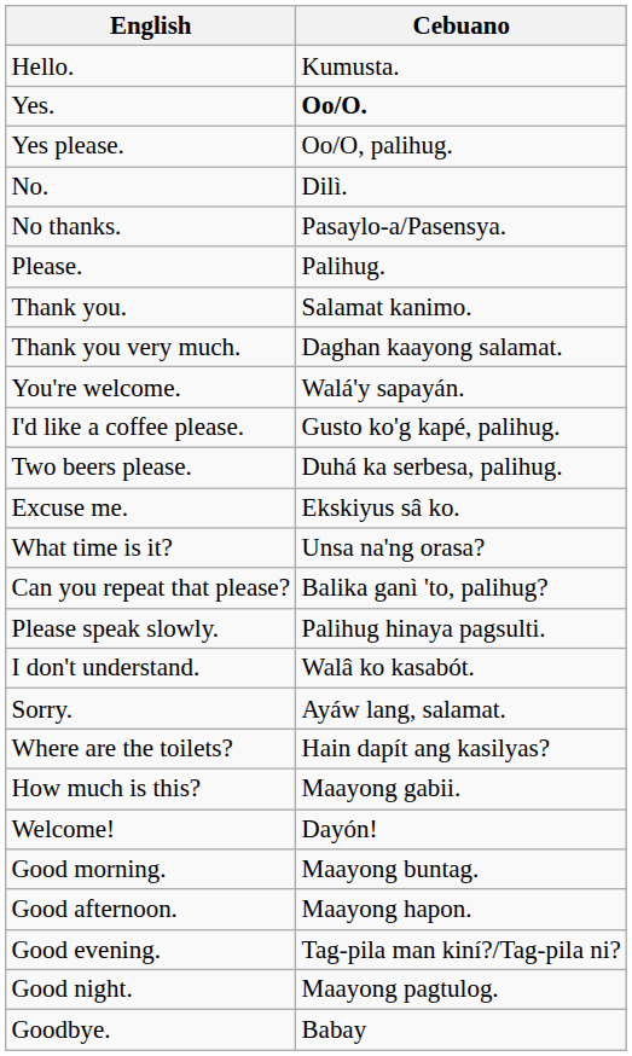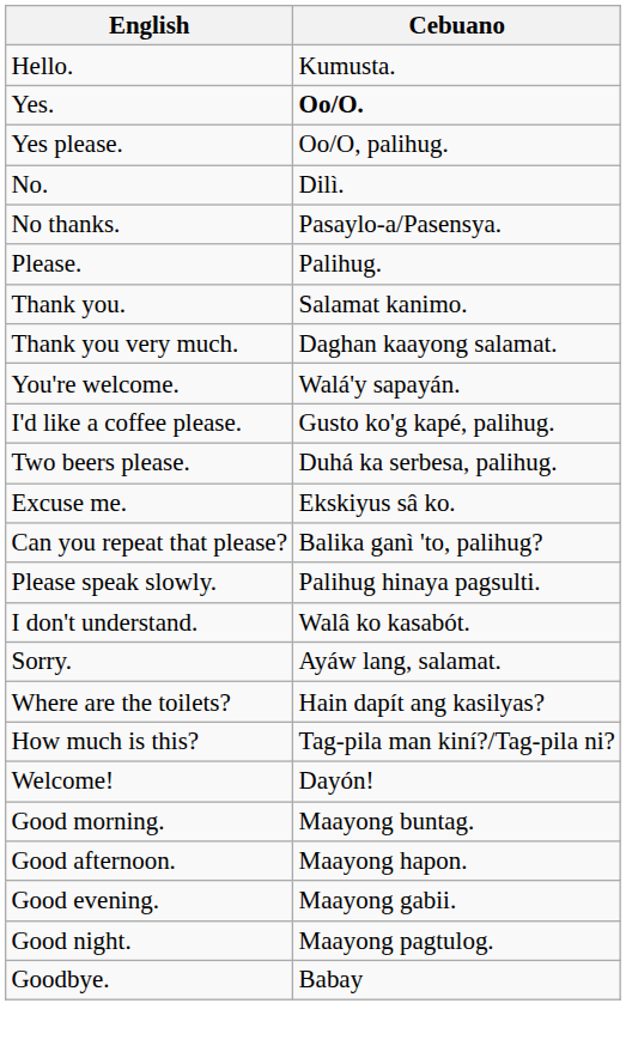- row: What time is it? | Unsa na'ng orasa?
How much is this? | Cebuano: Maayong gabii. -> Tag-pila man kiní?/Tag-pila ni?
Good evening. | Cebuano: Tag-pila man kiní?/Tag-pila ni? -> Maayong gabii.
